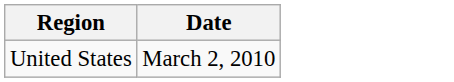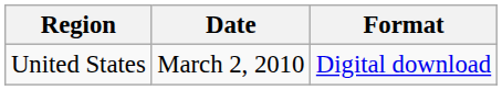+ column: Format | Digital download
